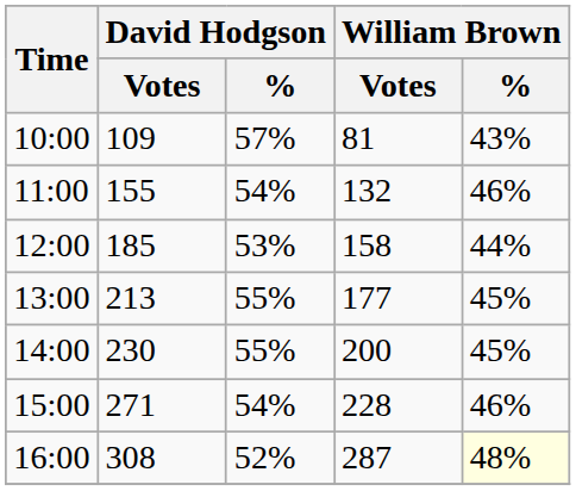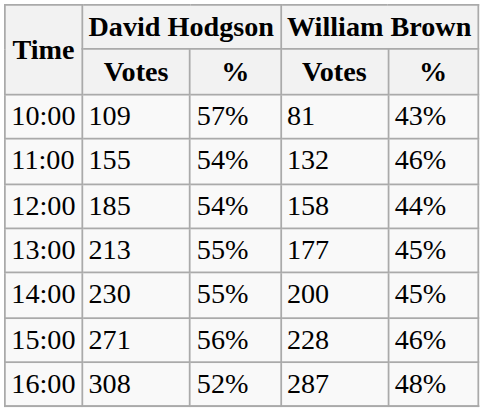12:00 | David Hodgson / %: 53% -> 54%
15:00 | David Hodgson / %: 54% -> 56%
16:00 | William Brown / %: lightyellow background -> no background
